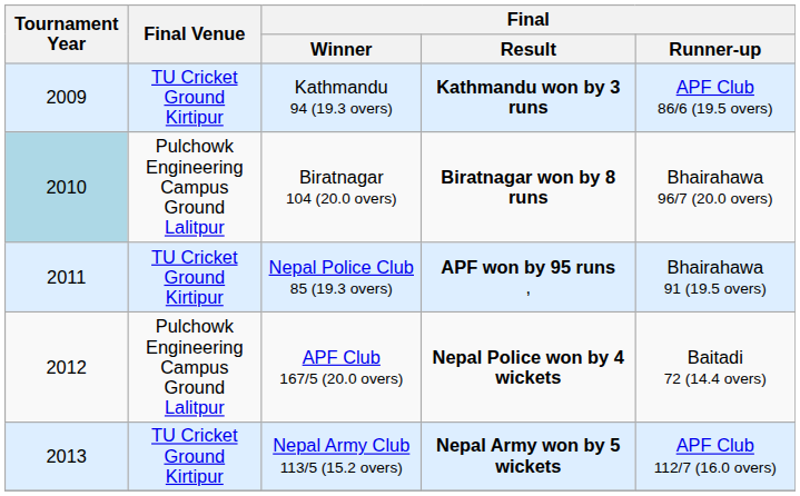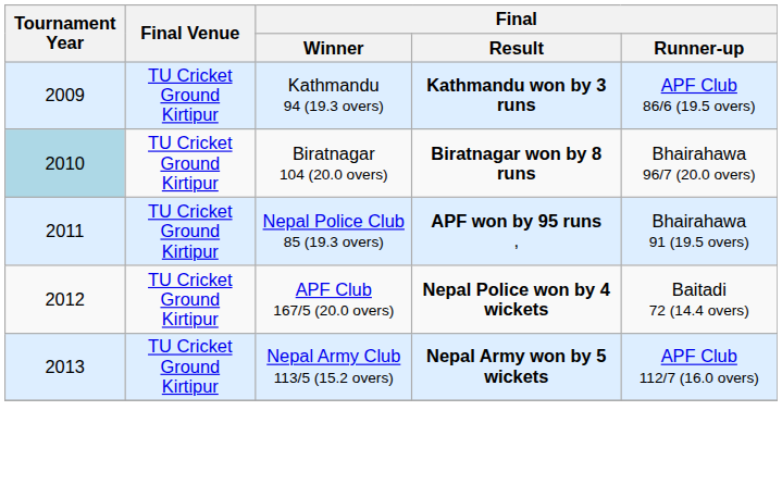Biratnagar 104 (20.0 overs) | Final Venue: Pulchowk Engineering Campus Ground Lalitpur -> TU Cricket Ground Kirtipur
APF Club 167/5 (20.0 overs) | Final Venue: Pulchowk Engineering Campus Ground Lalitpur -> TU Cricket Ground Kirtipur
